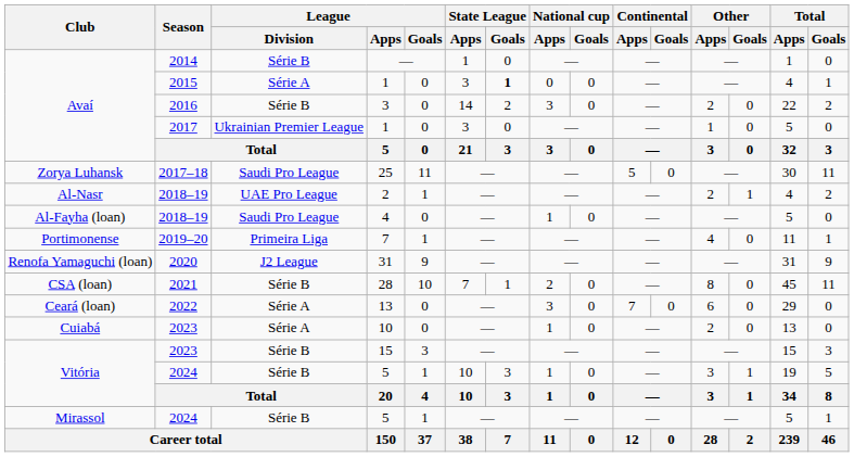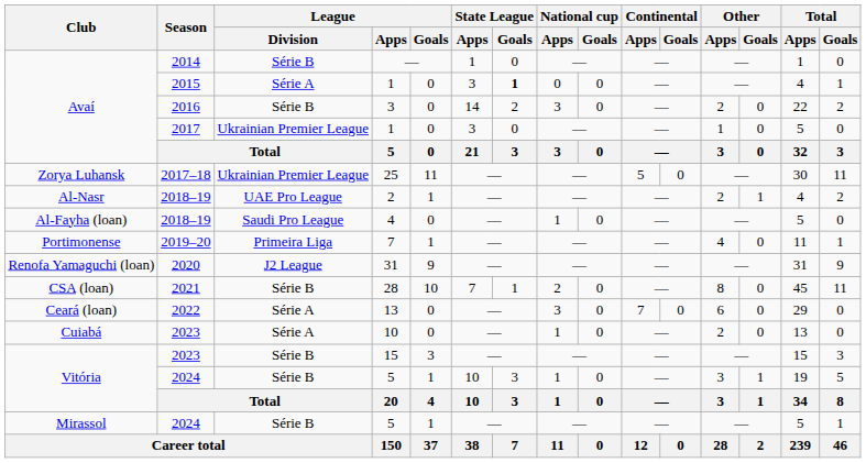25 | League / Division: Saudi Pro League -> Ukrainian Premier League
